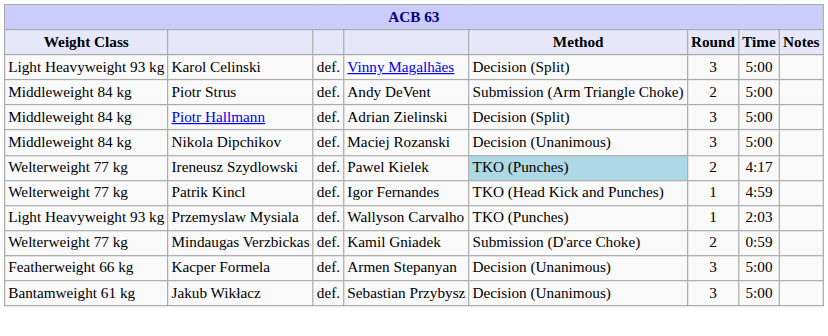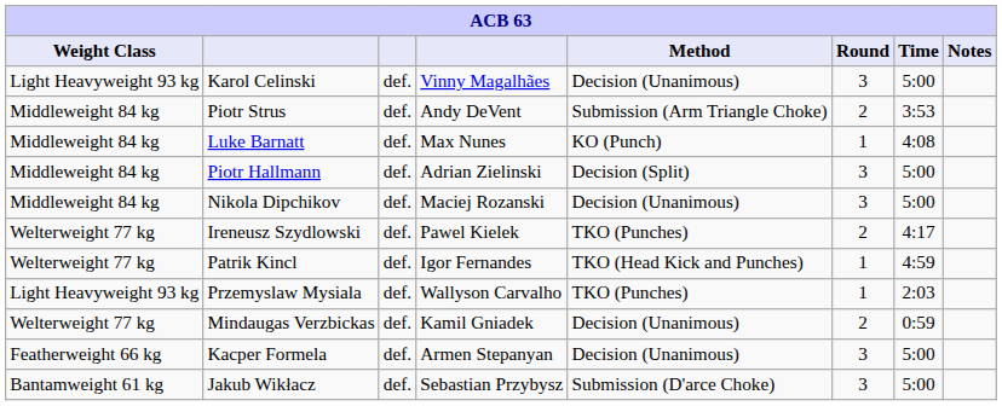Karol Celinski | Method: Decision (Split) -> Decision (Unanimous)
Piotr Strus | Time: 5:00 -> 3:53
+ row: Middleweight 84 kg | Luke Barnatt | def. | Max Nunes | KO (Punch) | 1 | 4:08
Ireneusz Szydlowski | Method: lightblue background -> no background
Mindaugas Verzbickas | Method: Submission (D'arce Choke) -> Decision (Unanimous)
Jakub Wikłacz | Method: Decision (Unanimous) -> Submission (D'arce Choke)
